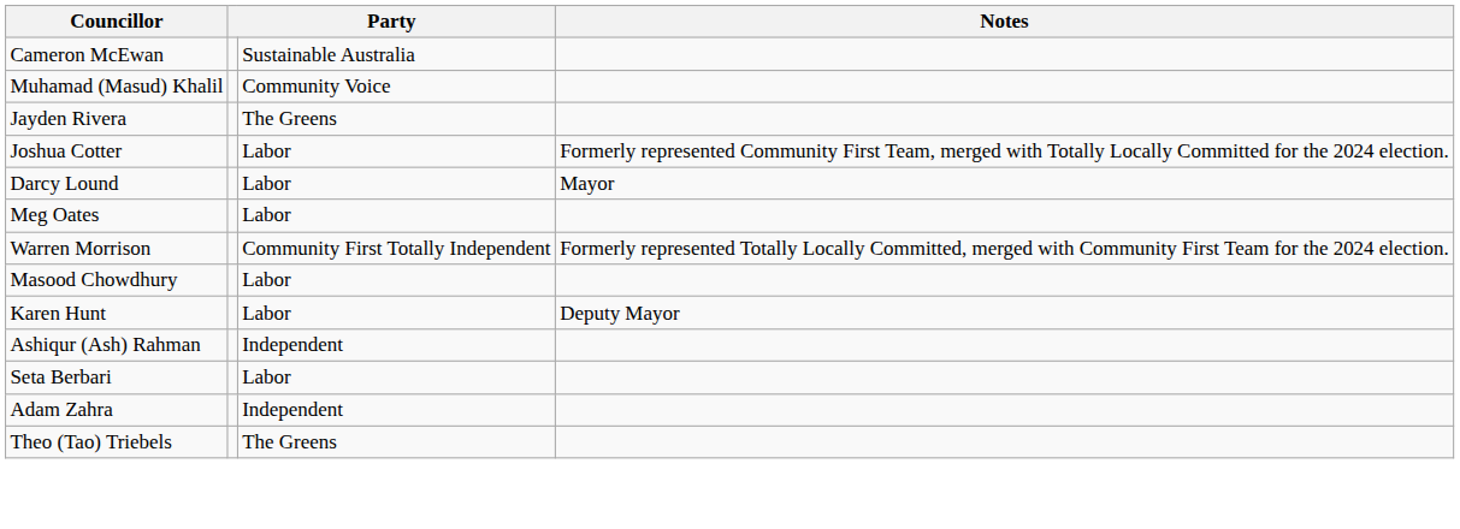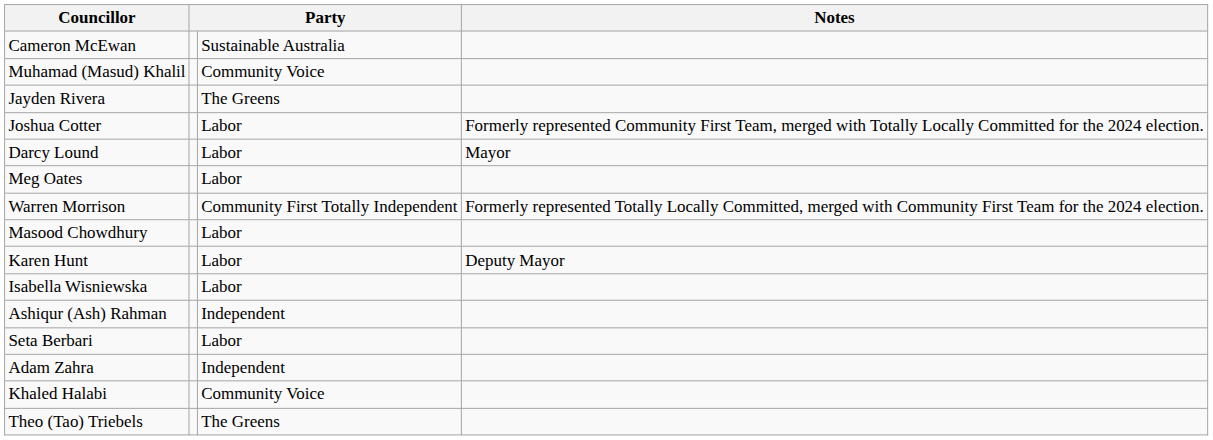+ row: Isabella Wisniewska | Labor
+ row: Khaled Halabi | Community Voice
